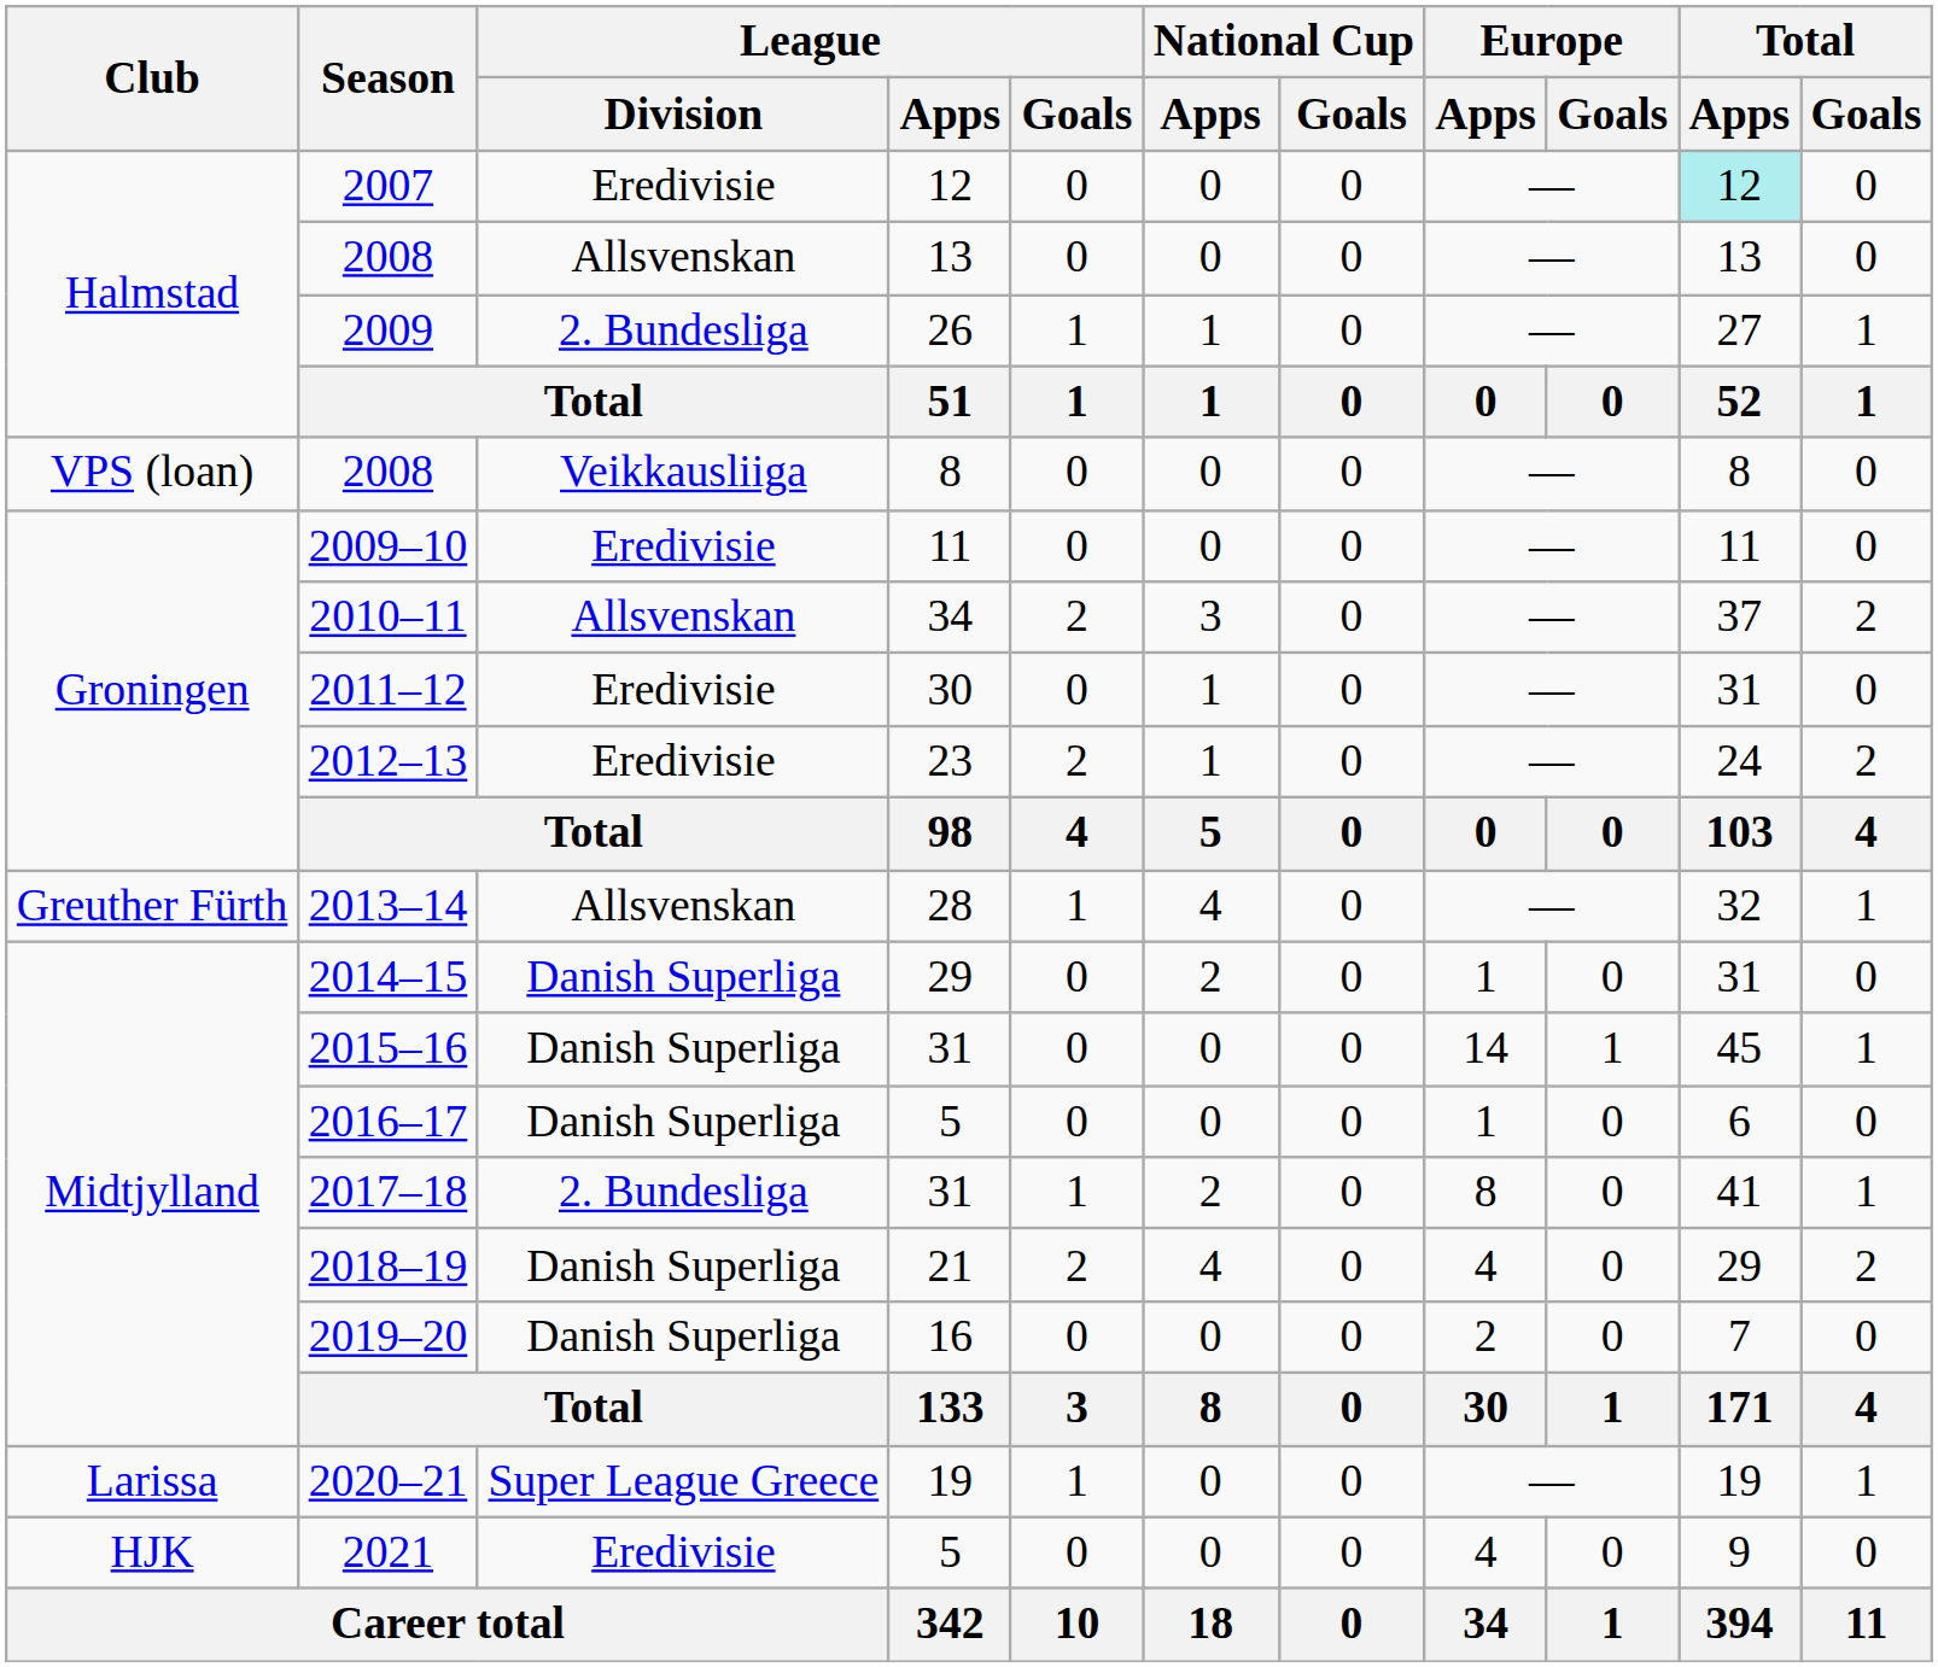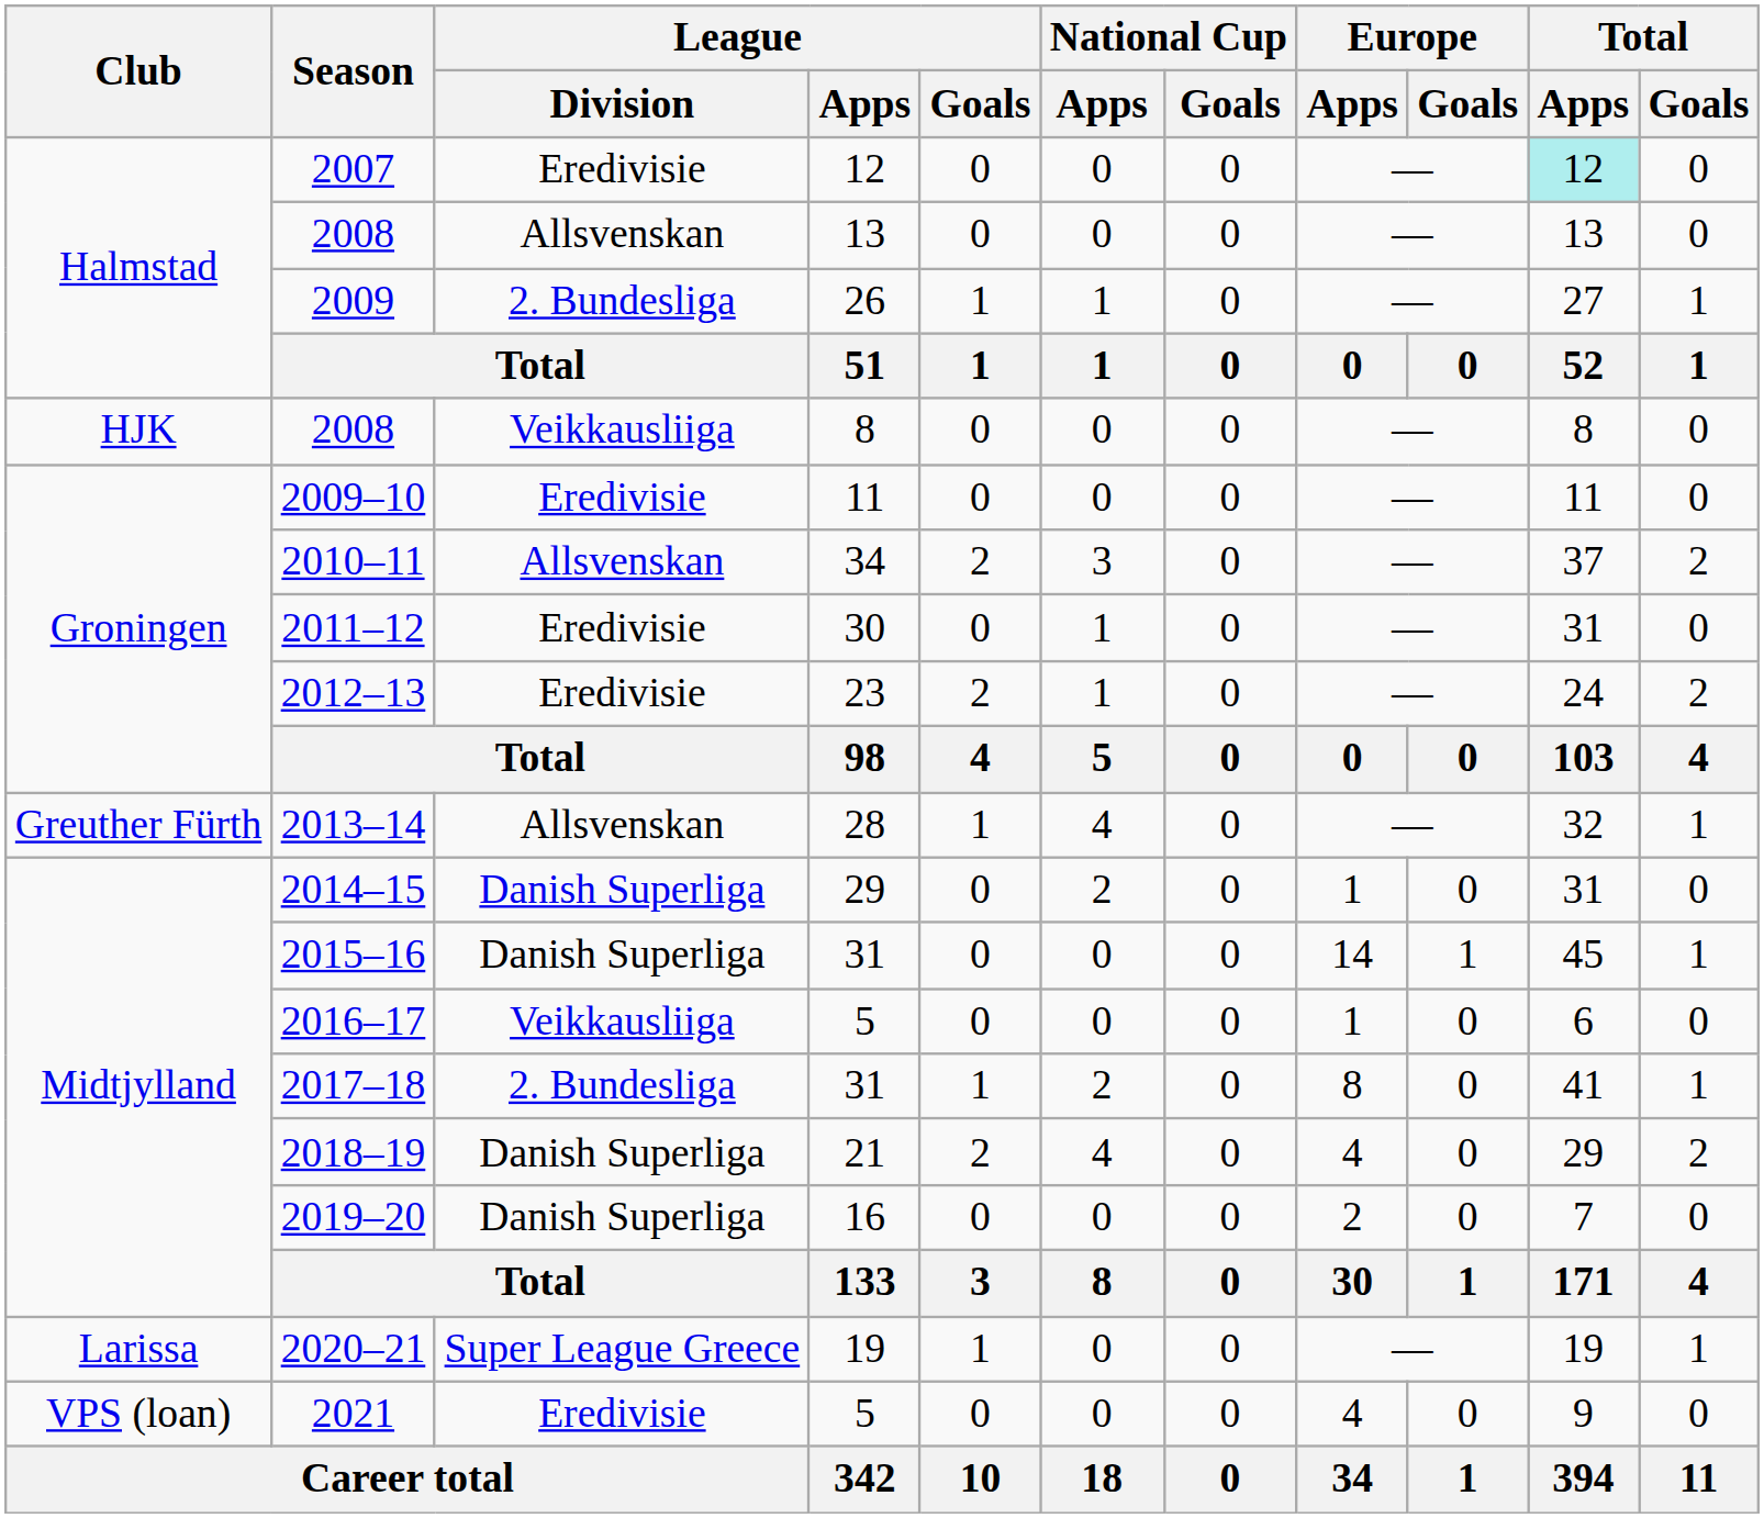2008 / 8 | Club: VPS (loan) -> HJK
2016–17 | League / Division: Danish Superliga -> Veikkausliiga
2021 | Club: HJK -> VPS (loan)
